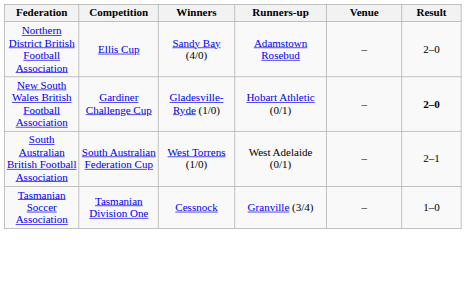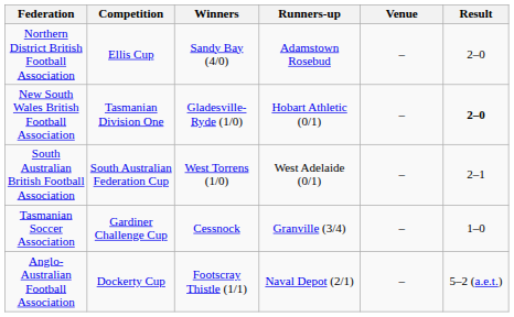New South Wales British Football Association | Competition: Gardiner Challenge Cup -> Tasmanian Division One
Tasmanian Soccer Association | Competition: Tasmanian Division One -> Gardiner Challenge Cup
+ row: Anglo-Australian Football Association | Dockerty Cup | Footscray Thistle (1/1) | Naval Depot (2/1) | – | 5–2 (a.e.t.)
